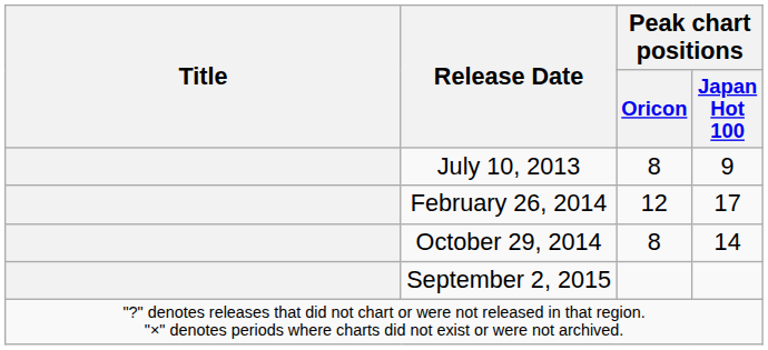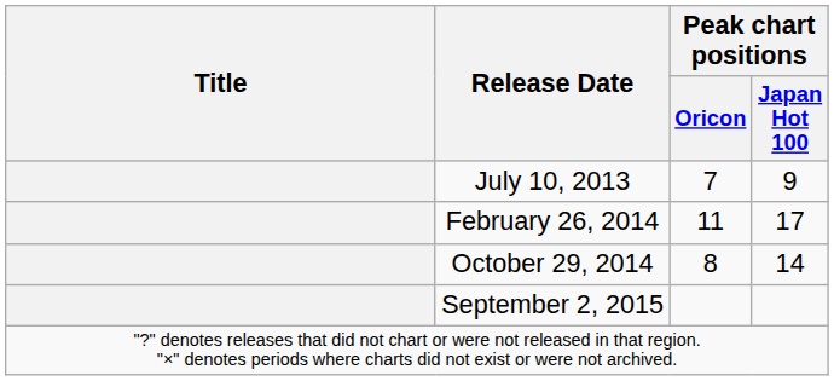July 10, 2013 | Peak chart positions / Oricon: 8 -> 7
February 26, 2014 | Peak chart positions / Oricon: 12 -> 11
